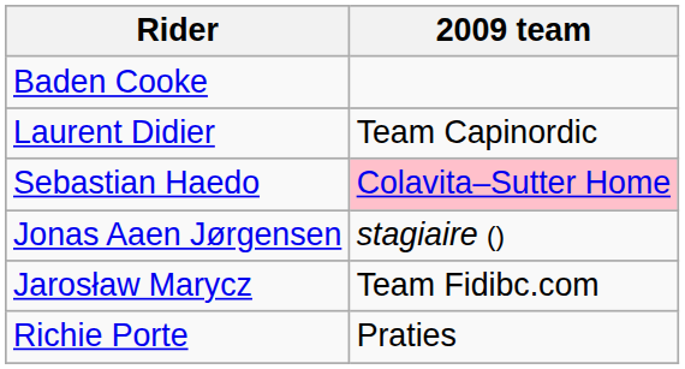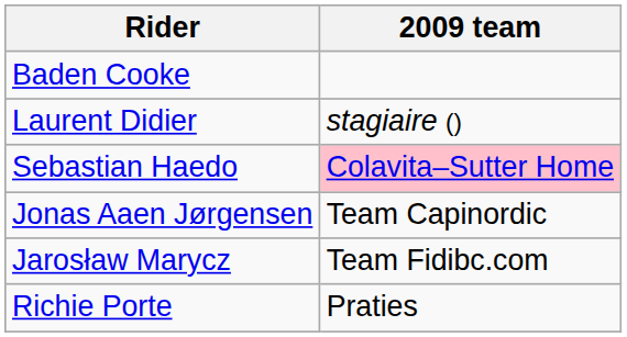Laurent Didier | 2009 team: Team Capinordic -> stagiaire ()
Jonas Aaen Jørgensen | 2009 team: stagiaire () -> Team Capinordic
